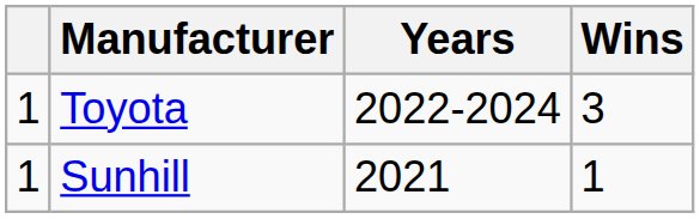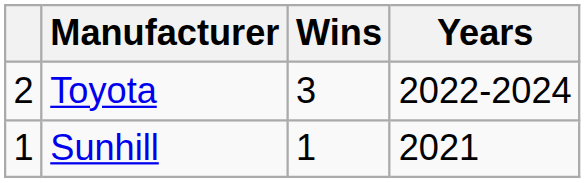columns swapped: Years <-> Wins
Toyota | column 1: 1 -> 2
